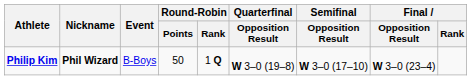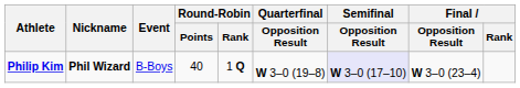Philip Kim | Round-Robin / Points: 50 -> 40
Philip Kim | Semifinal / Opposition Result: no background -> lavender background
